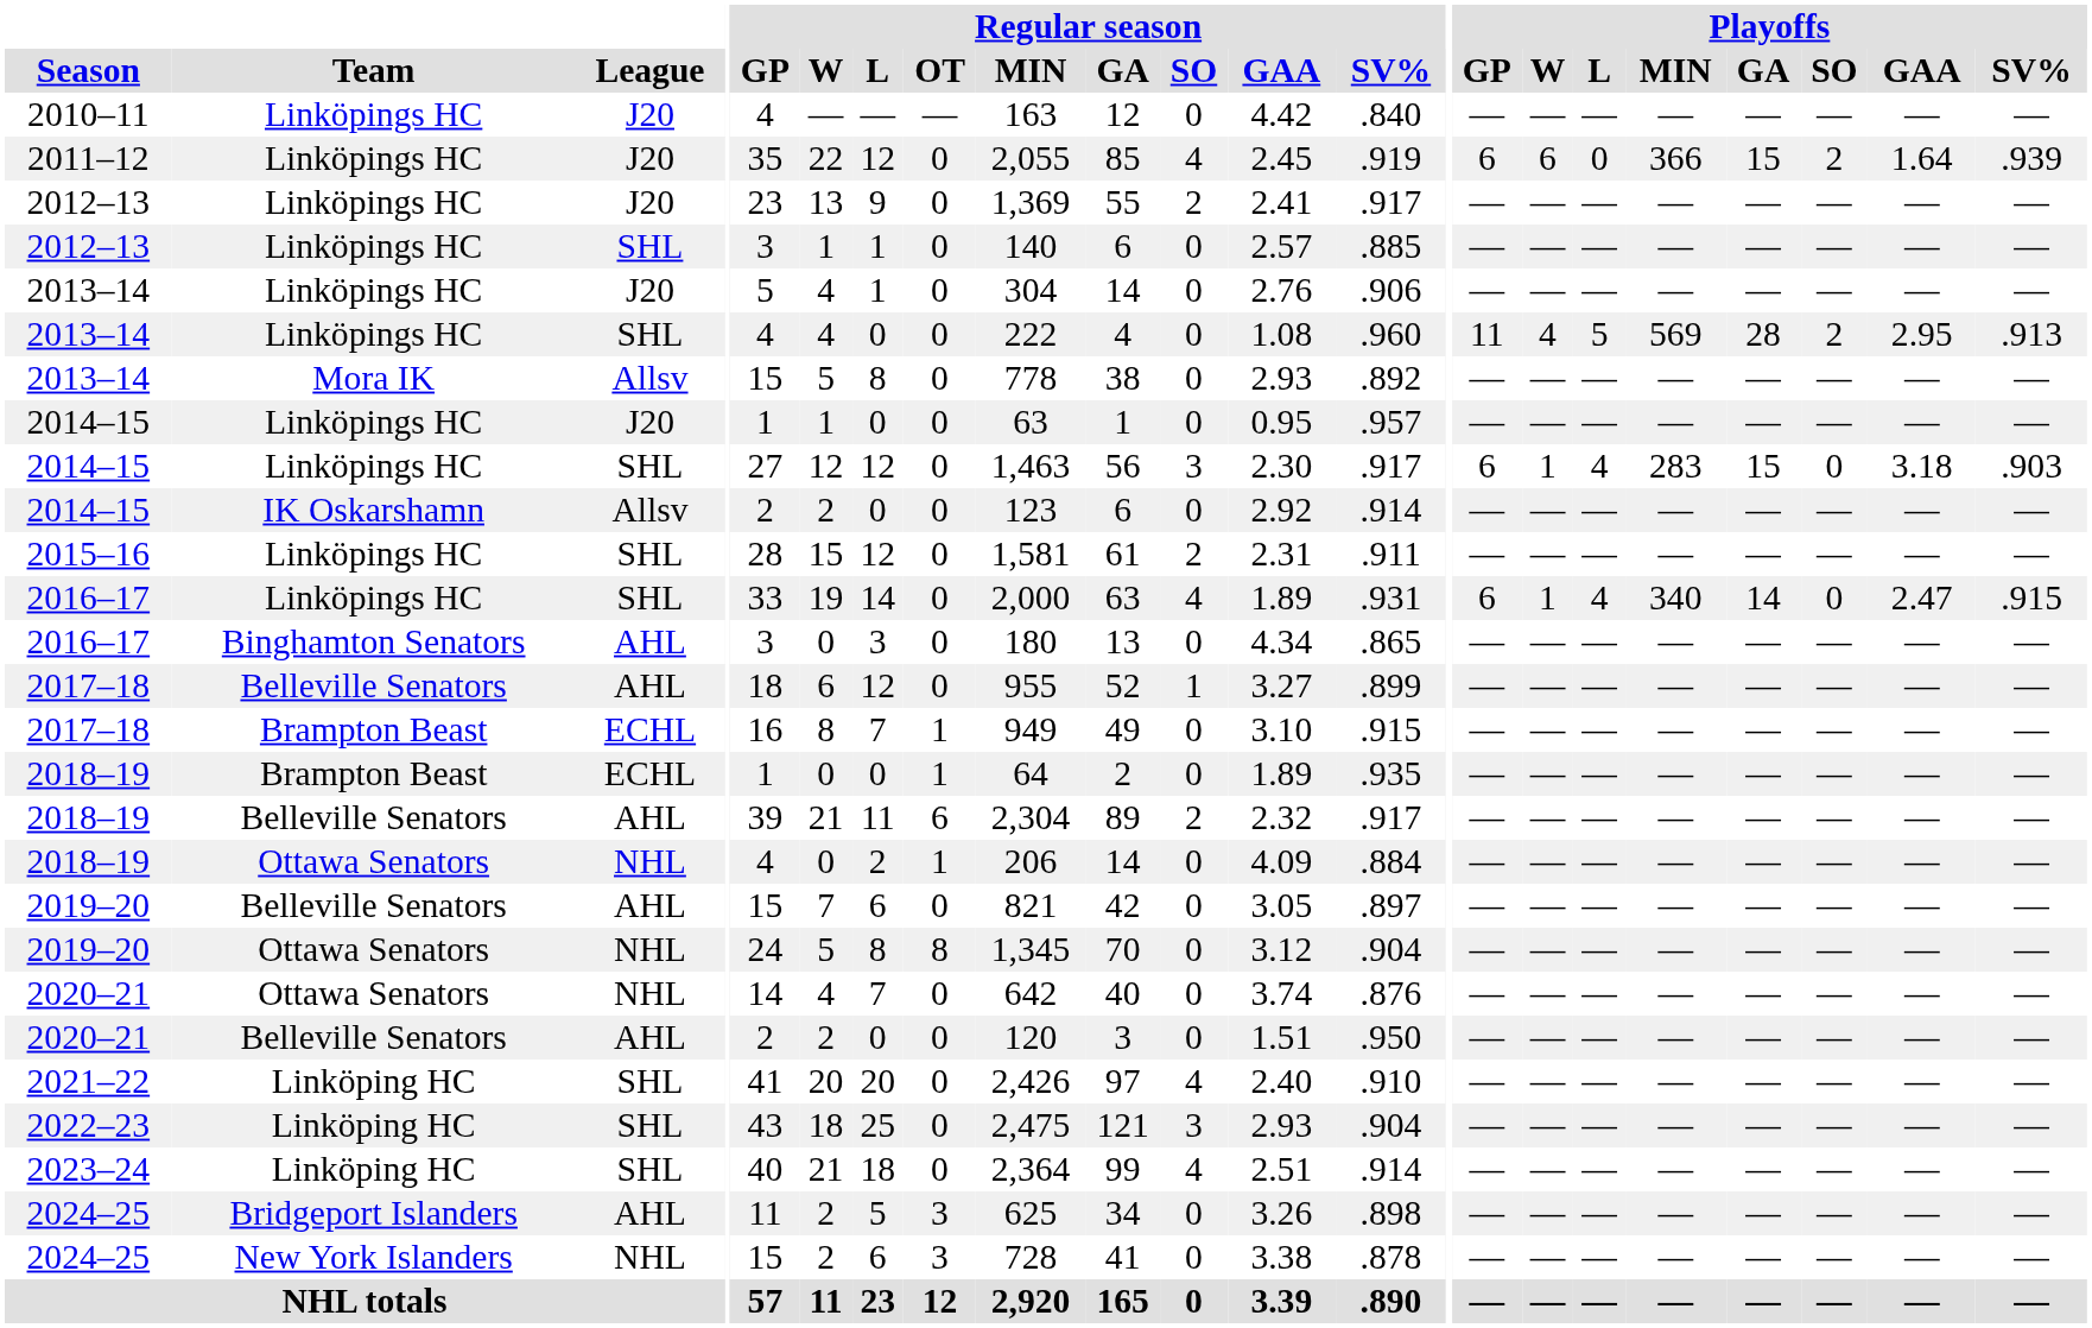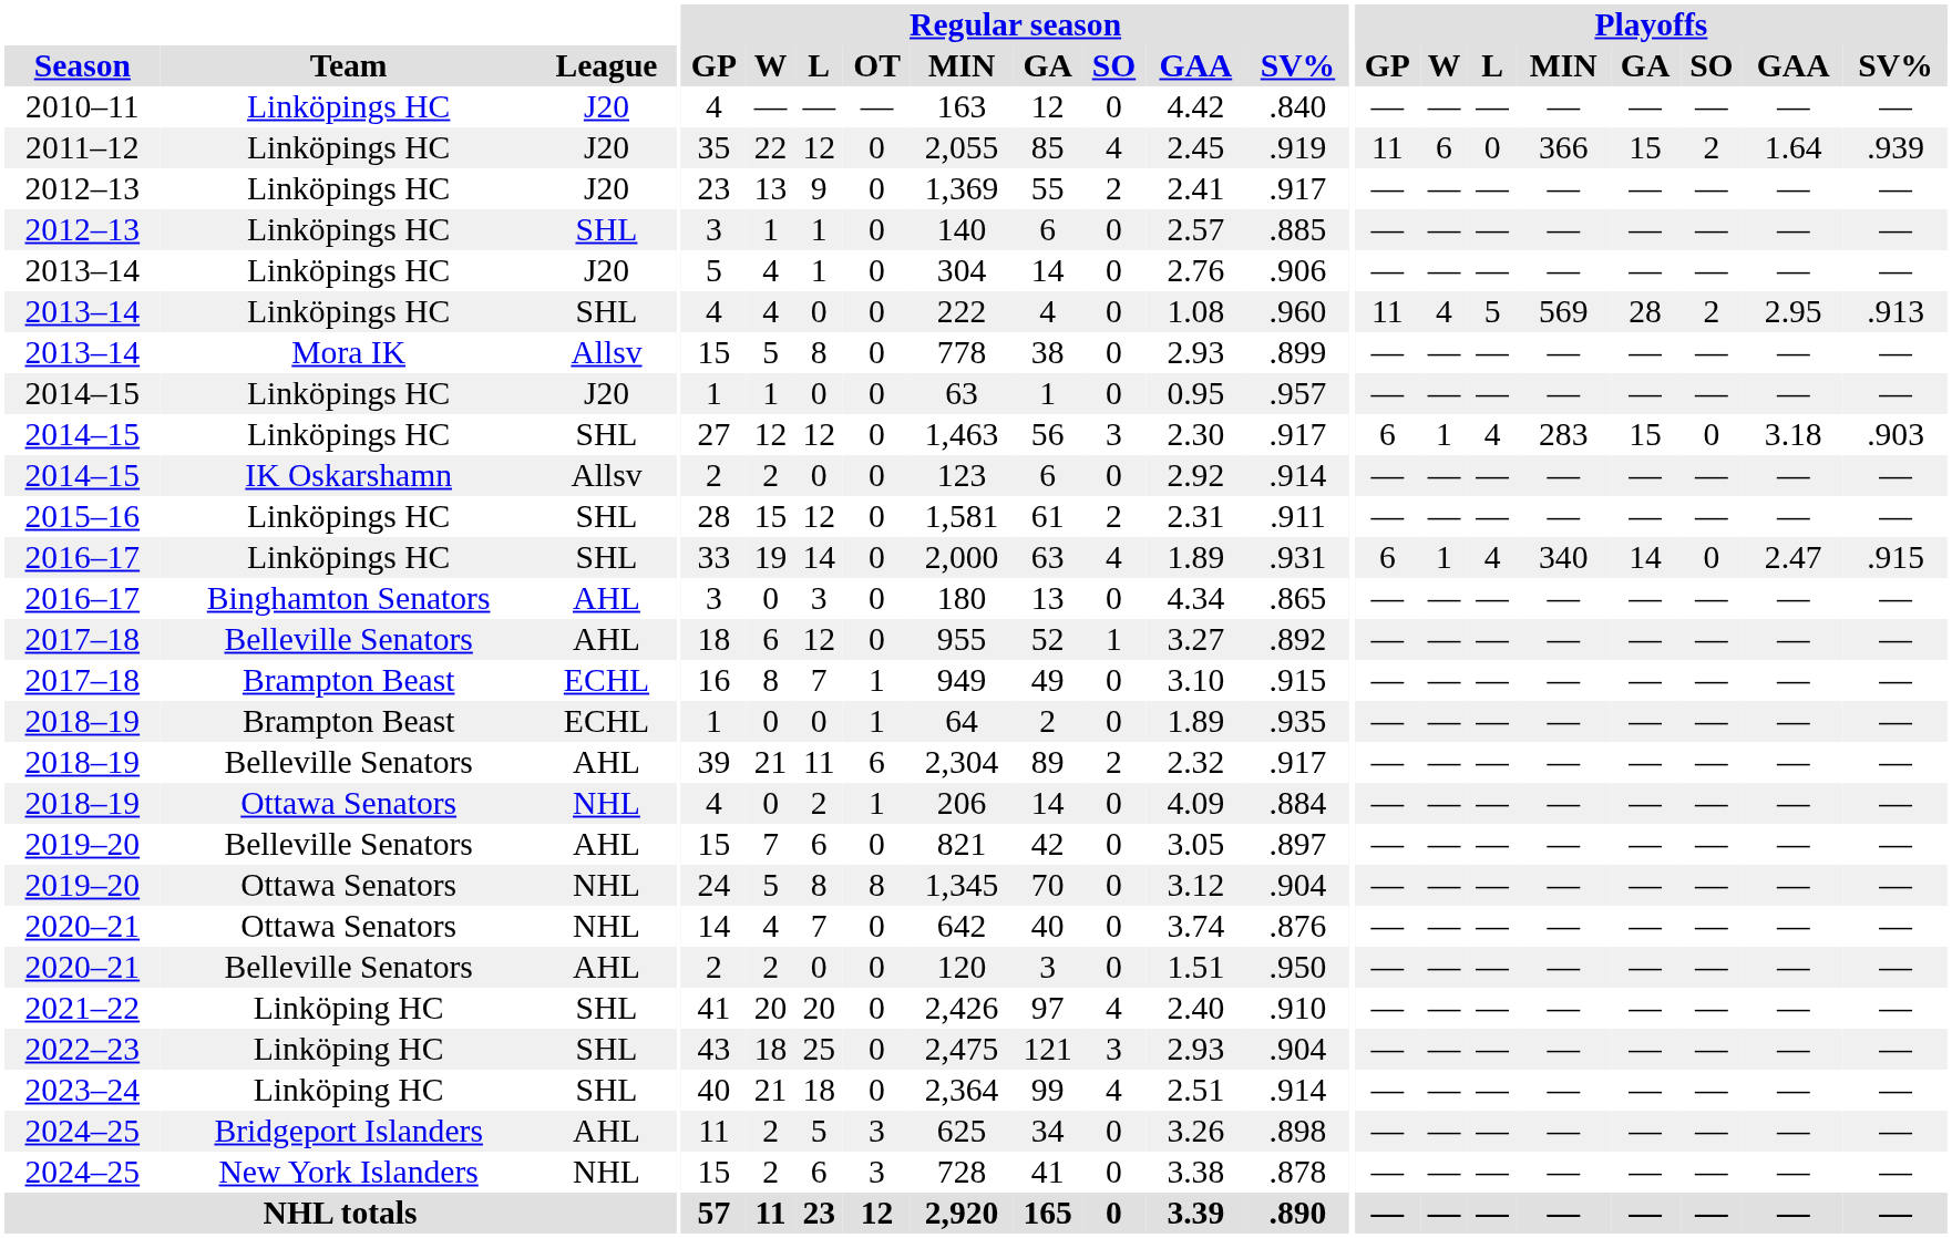2011–12 | Playoffs / GP: 6 -> 11
2013–14 / Allsv | Regular season / SV%: .892 -> .899
2017–18 / AHL | Regular season / SV%: .899 -> .892
